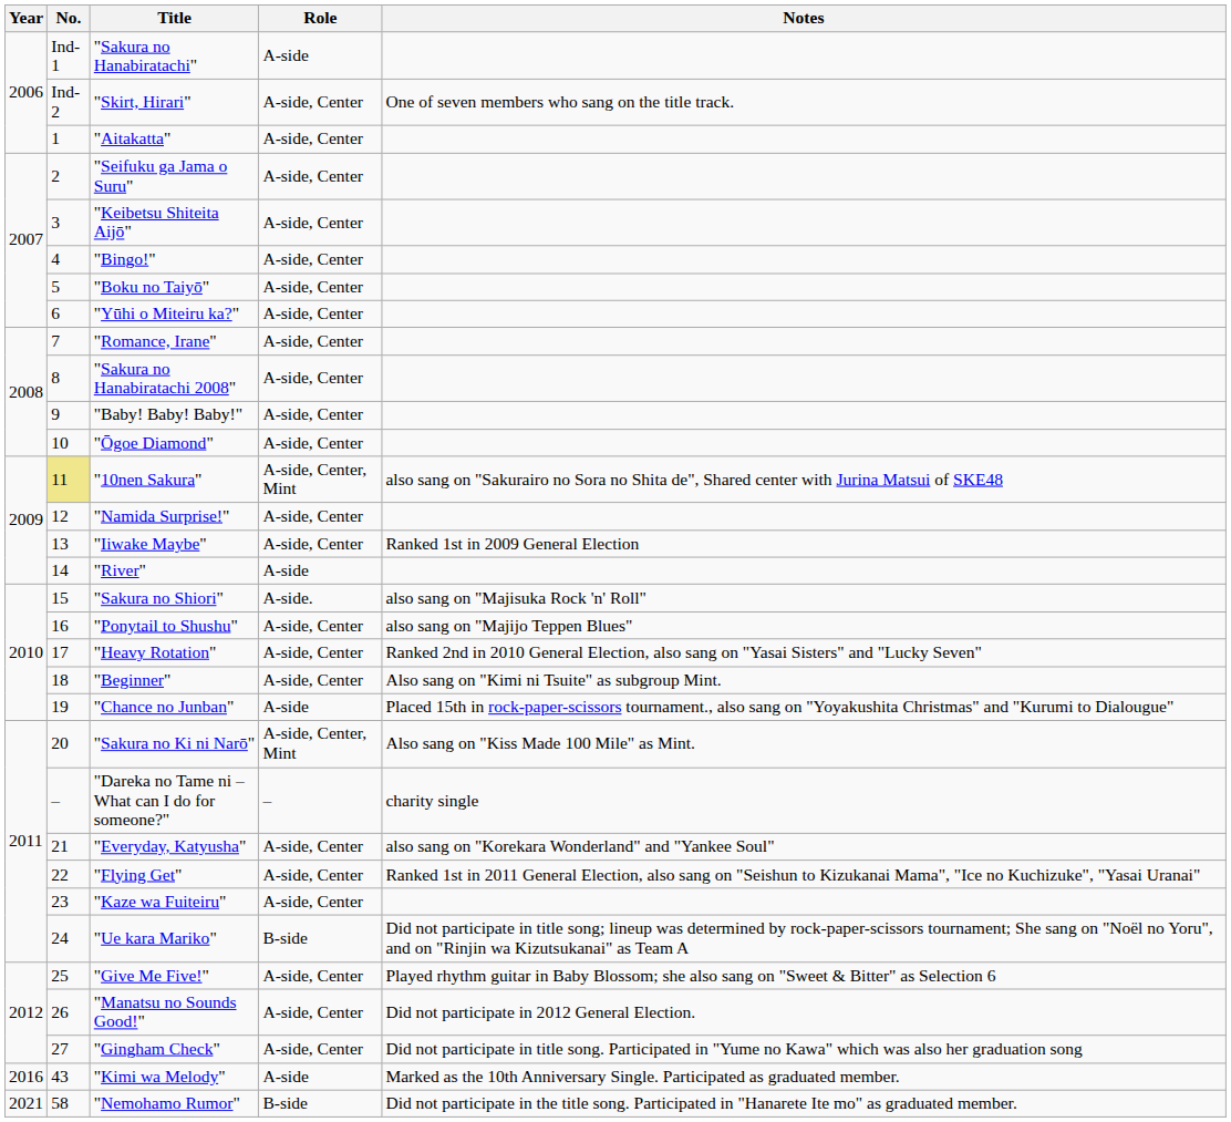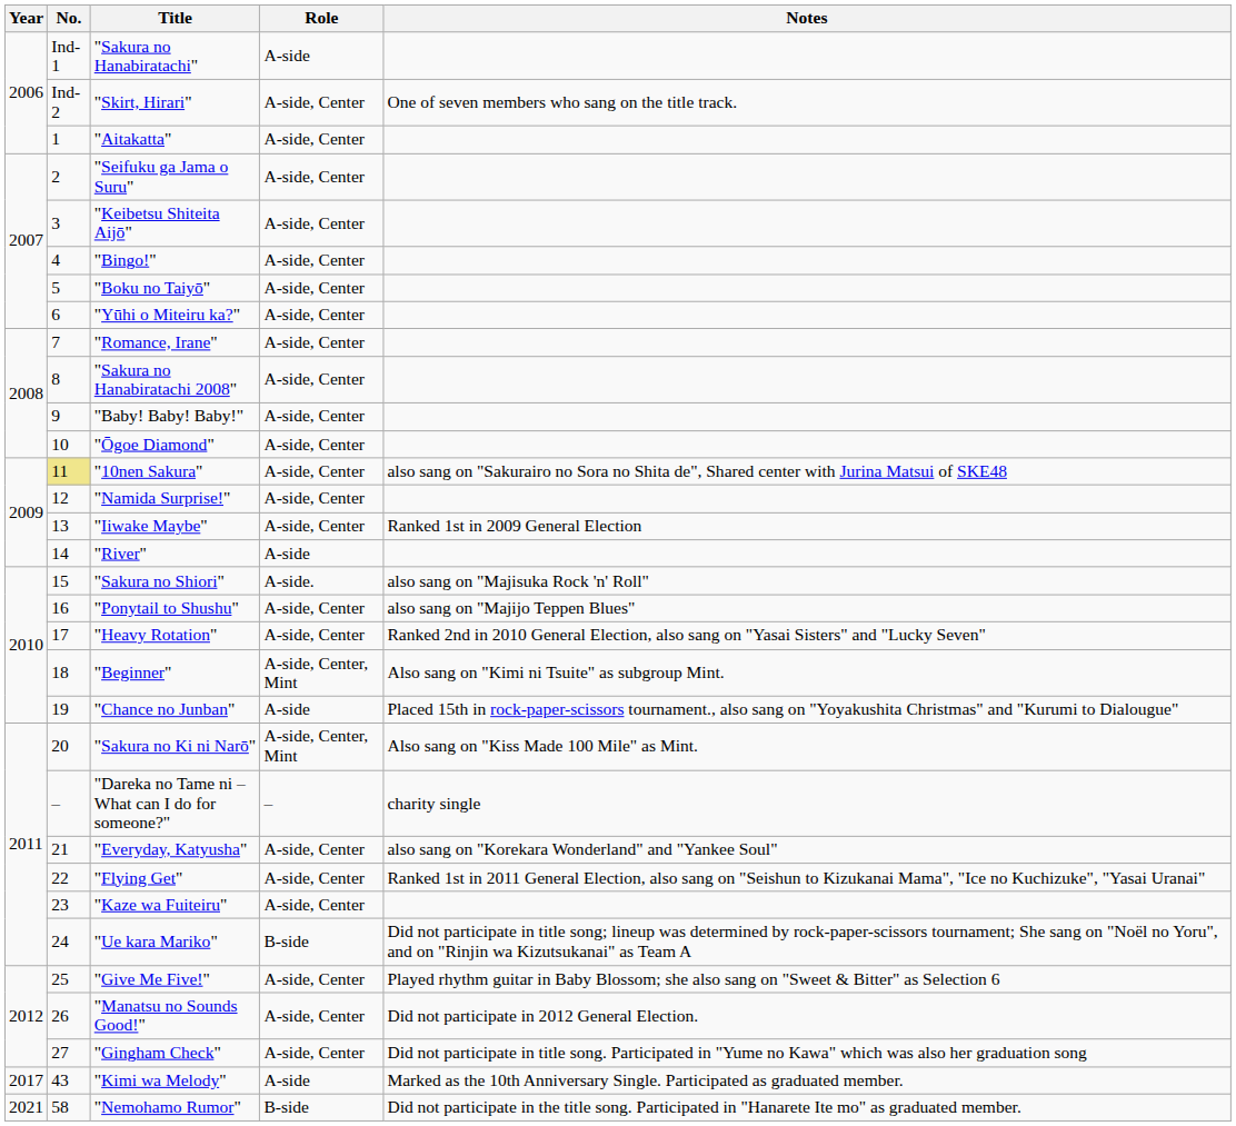"10nen Sakura" | Role: A-side, Center, Mint -> A-side, Center
"Beginner" | Role: A-side, Center -> A-side, Center, Mint
"Kimi wa Melody" | Year: 2016 -> 2017
